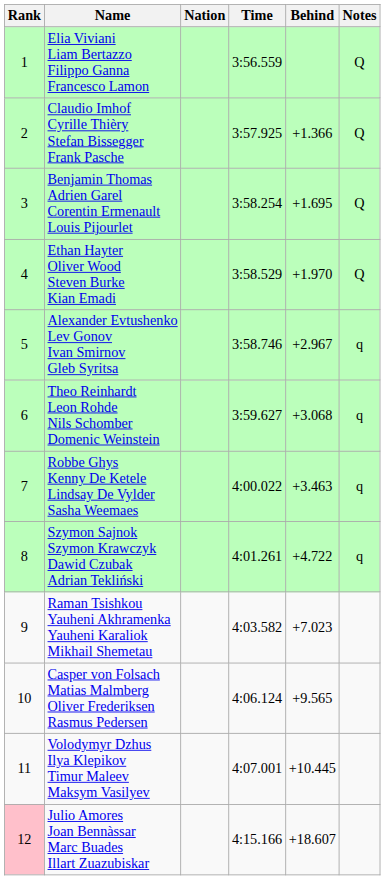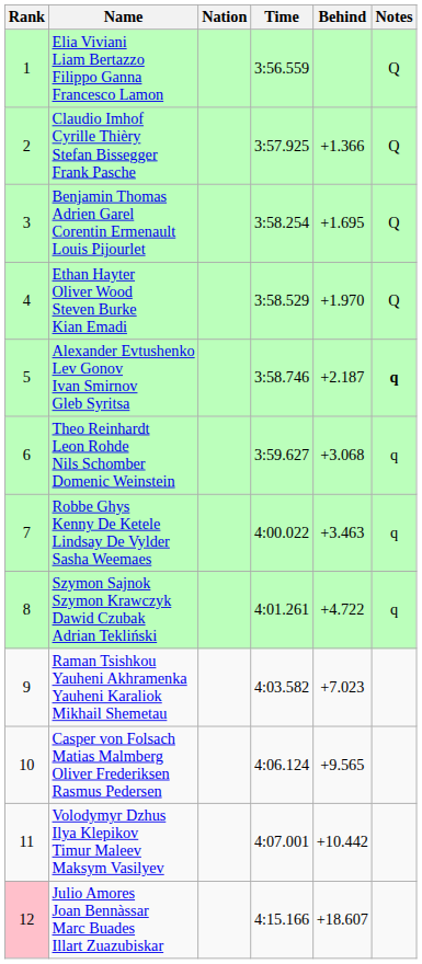Alexander Evtushenko Lev Gonov Ivan Smirnov Gleb Syritsa | Behind: +2.967 -> +2.187
Alexander Evtushenko Lev Gonov Ivan Smirnov Gleb Syritsa | Notes: normal -> bold
Volodymyr Dzhus Ilya Klepikov Timur Maleev Maksym Vasilyev | Behind: +10.445 -> +10.442
